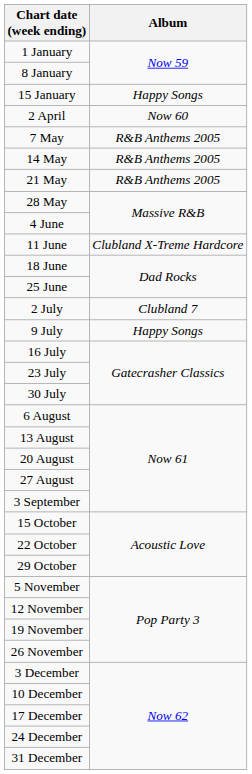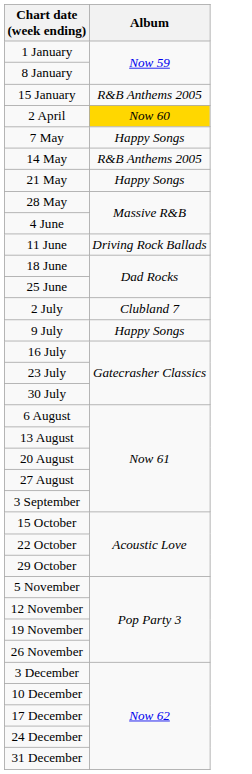15 January | Album: Happy Songs -> R&B Anthems 2005
2 April | Album: no background -> gold background
7 May | Album: R&B Anthems 2005 -> Happy Songs
21 May | Album: R&B Anthems 2005 -> Happy Songs
11 June | Album: Clubland X-Treme Hardcore -> Driving Rock Ballads
